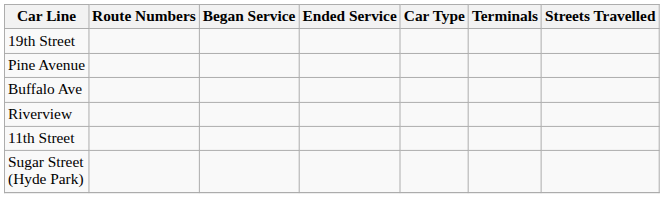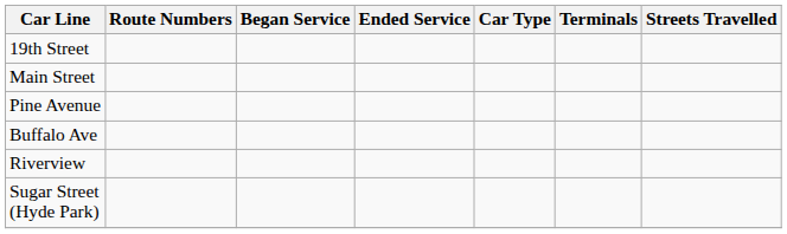+ row: Main Street
- row: 11th Street
